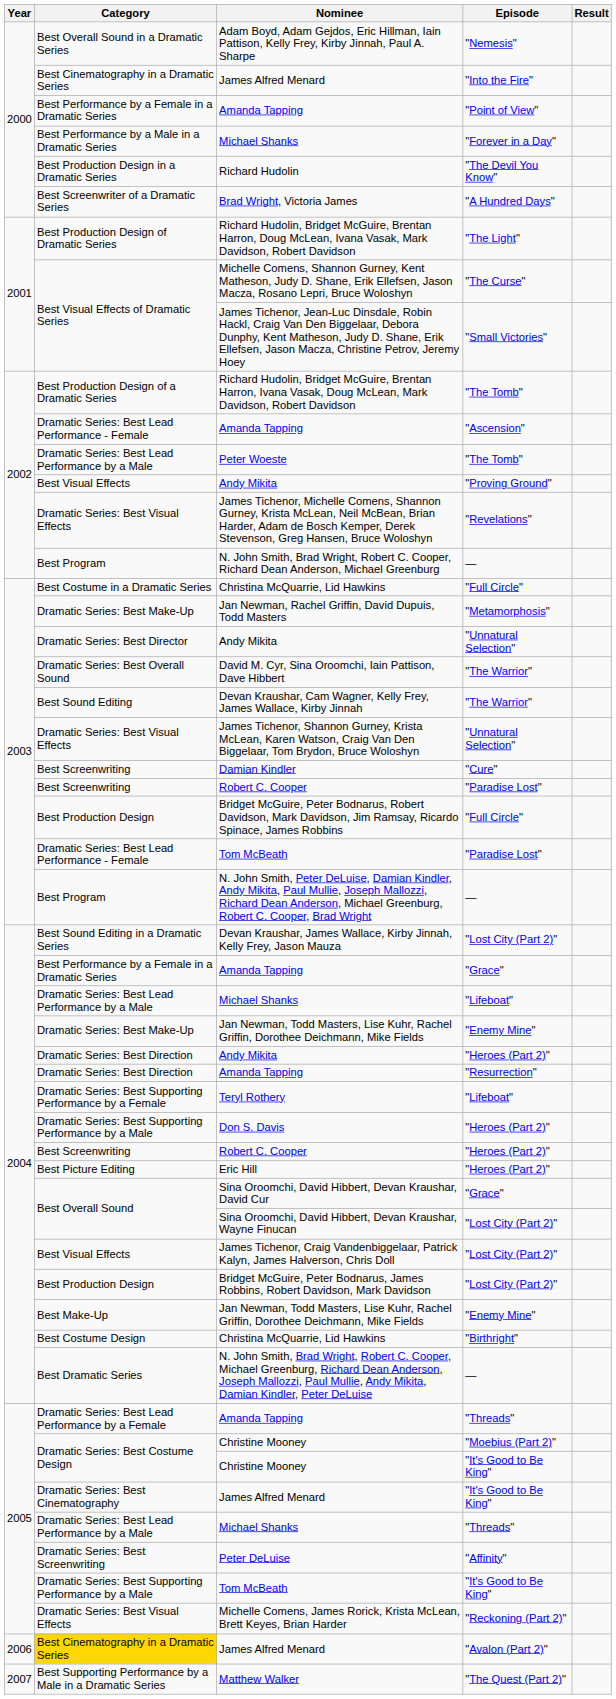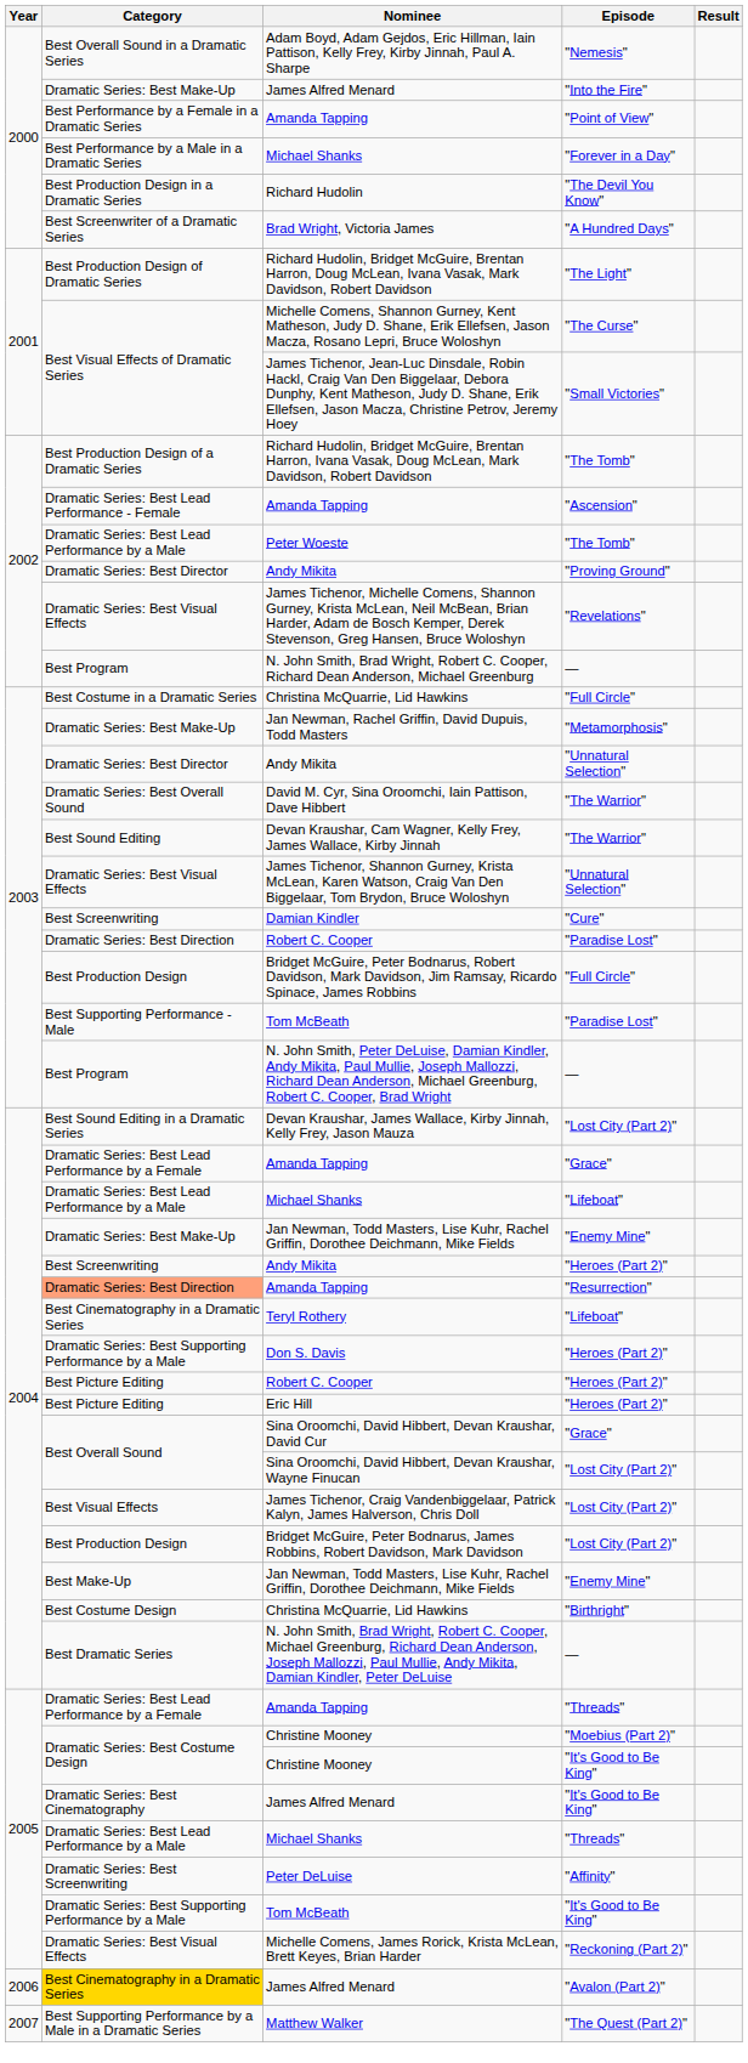James Alfred Menard / "Into the Fire" | Category: Best Cinematography in a Dramatic Series -> Dramatic Series: Best Make-Up
Andy Mikita / "Proving Ground" | Category: Best Visual Effects -> Dramatic Series: Best Director
Robert C. Cooper / "Paradise Lost" | Category: Best Screenwriting -> Dramatic Series: Best Direction
Tom McBeath / "Paradise Lost" | Category: Dramatic Series: Best Lead Performance - Female -> Best Supporting Performance - Male
Amanda Tapping / "Grace" | Category: Best Performance by a Female in a Dramatic Series -> Dramatic Series: Best Lead Performance by a Female
Andy Mikita / "Heroes (Part 2)" | Category: Dramatic Series: Best Direction -> Best Screenwriting
Amanda Tapping / "Resurrection" | Category: no background -> lightsalmon background
Teryl Rothery | Category: Dramatic Series: Best Supporting Performance by a Female -> Best Cinematography in a Dramatic Series
Robert C. Cooper / "Heroes (Part 2)" | Category: Best Screenwriting -> Best Picture Editing
